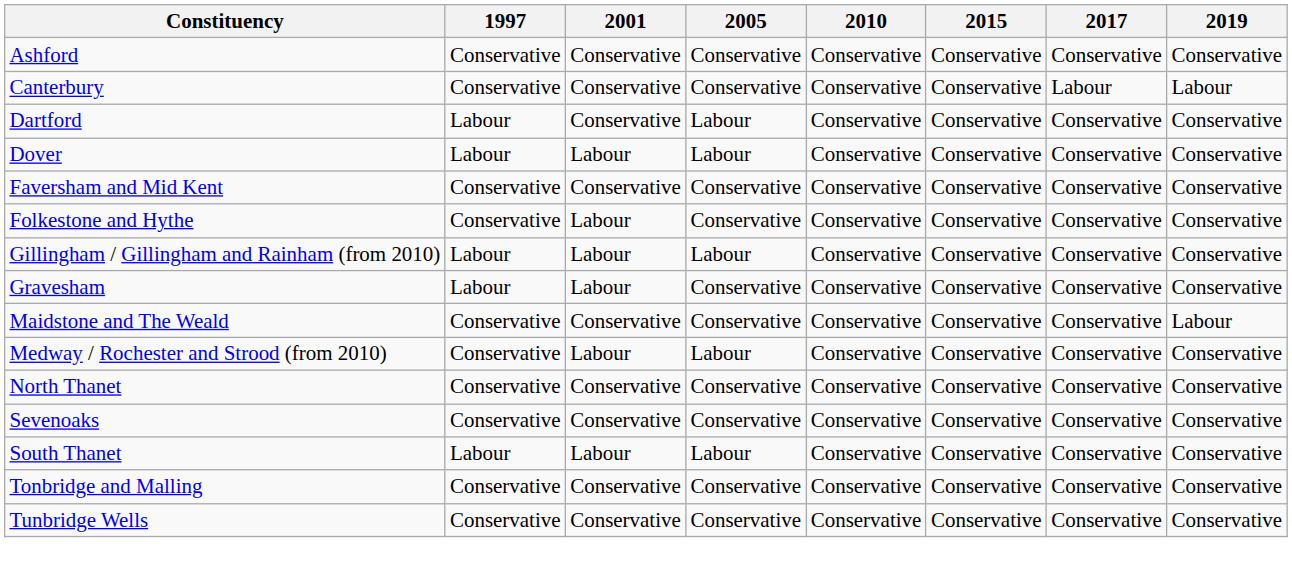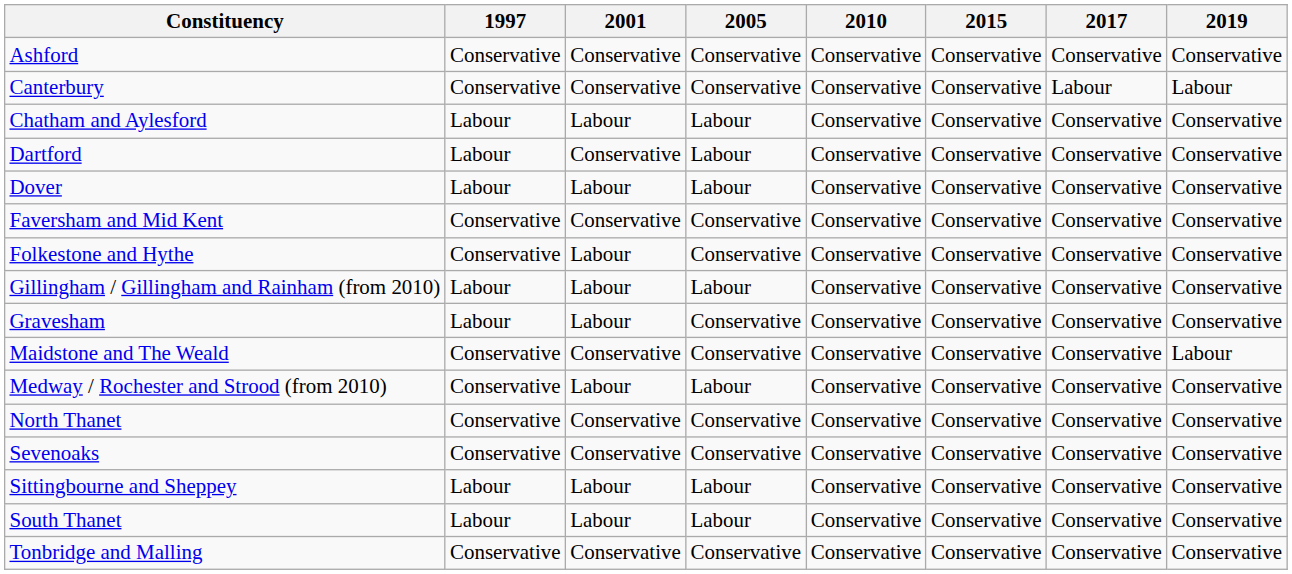+ row: Chatham and Aylesford | Labour | Labour | Labour | Conservative | Conservative | Conservative | Conservative
+ row: Sittingbourne and Sheppey | Labour | Labour | Labour | Conservative | Conservative | Conservative | Conservative
- row: Tunbridge Wells | Conservative | Conservative | Conservative | Conservative | Conservative | Conservative | Conservative
